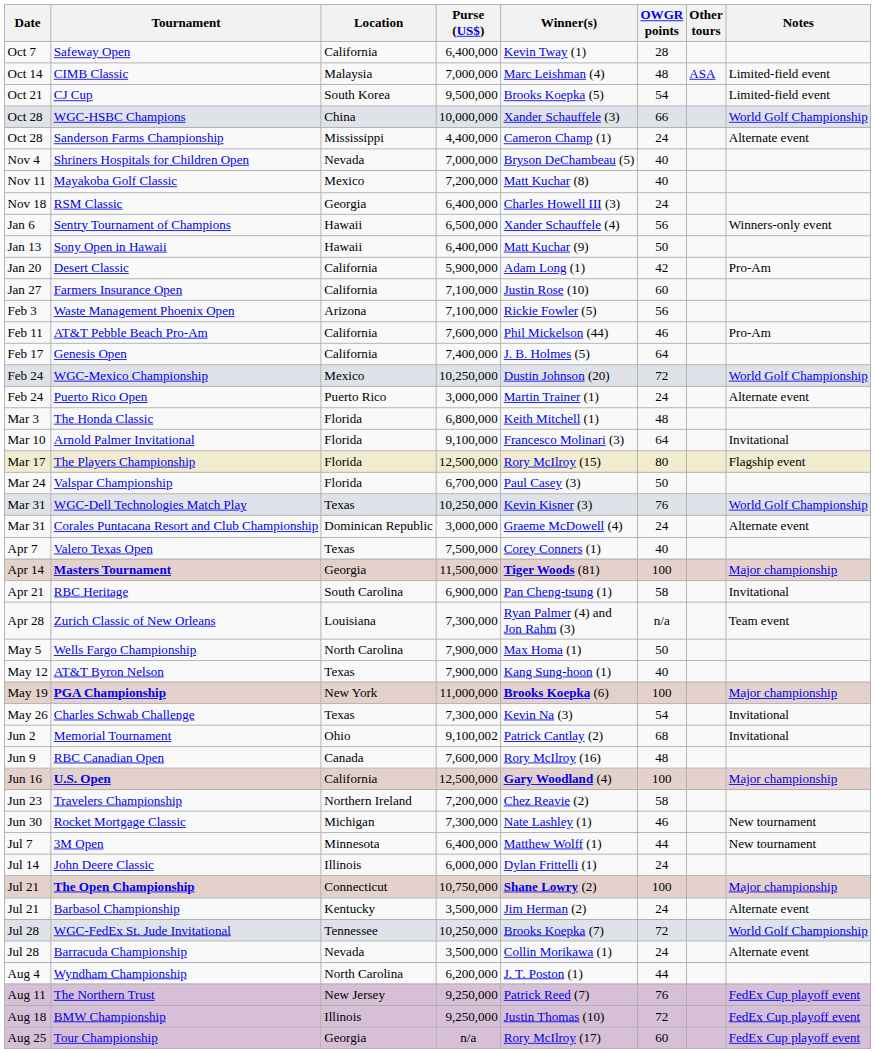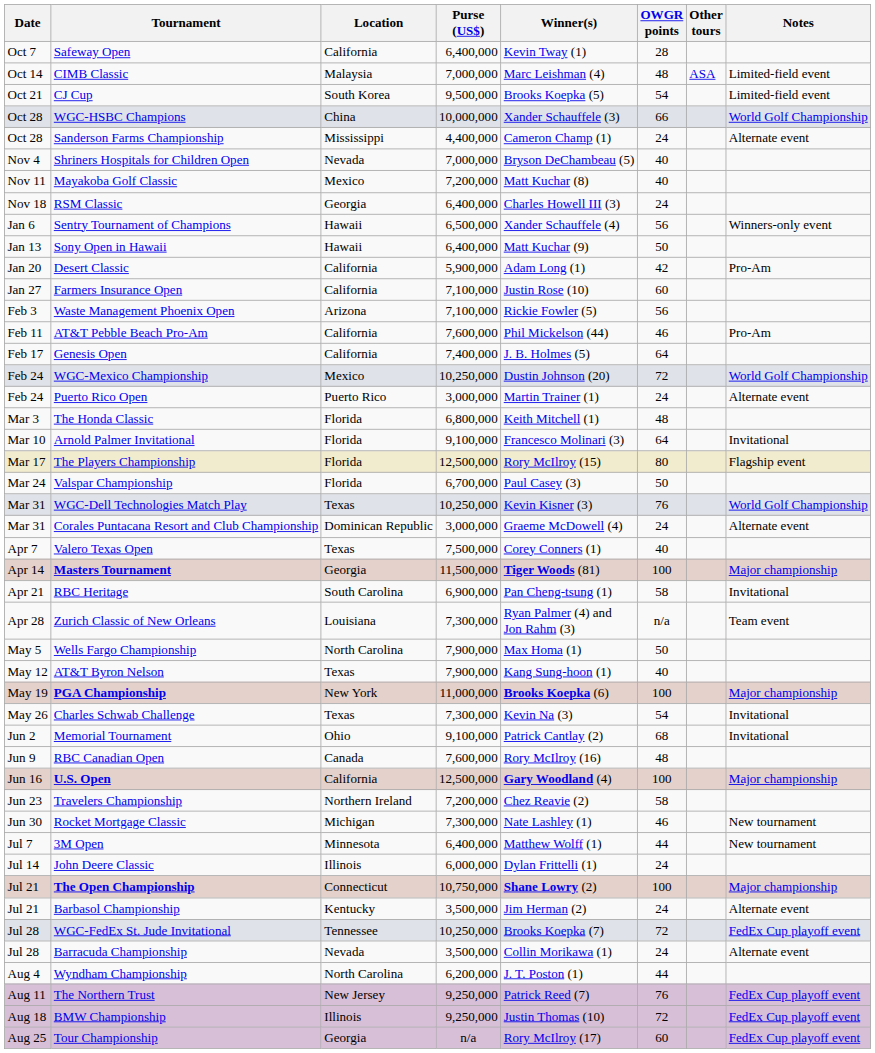Memorial Tournament | Purse (US$): 9,100,002 -> 9,100,000
WGC-FedEx St. Jude Invitational | Notes: World Golf Championship -> FedEx Cup playoff event
